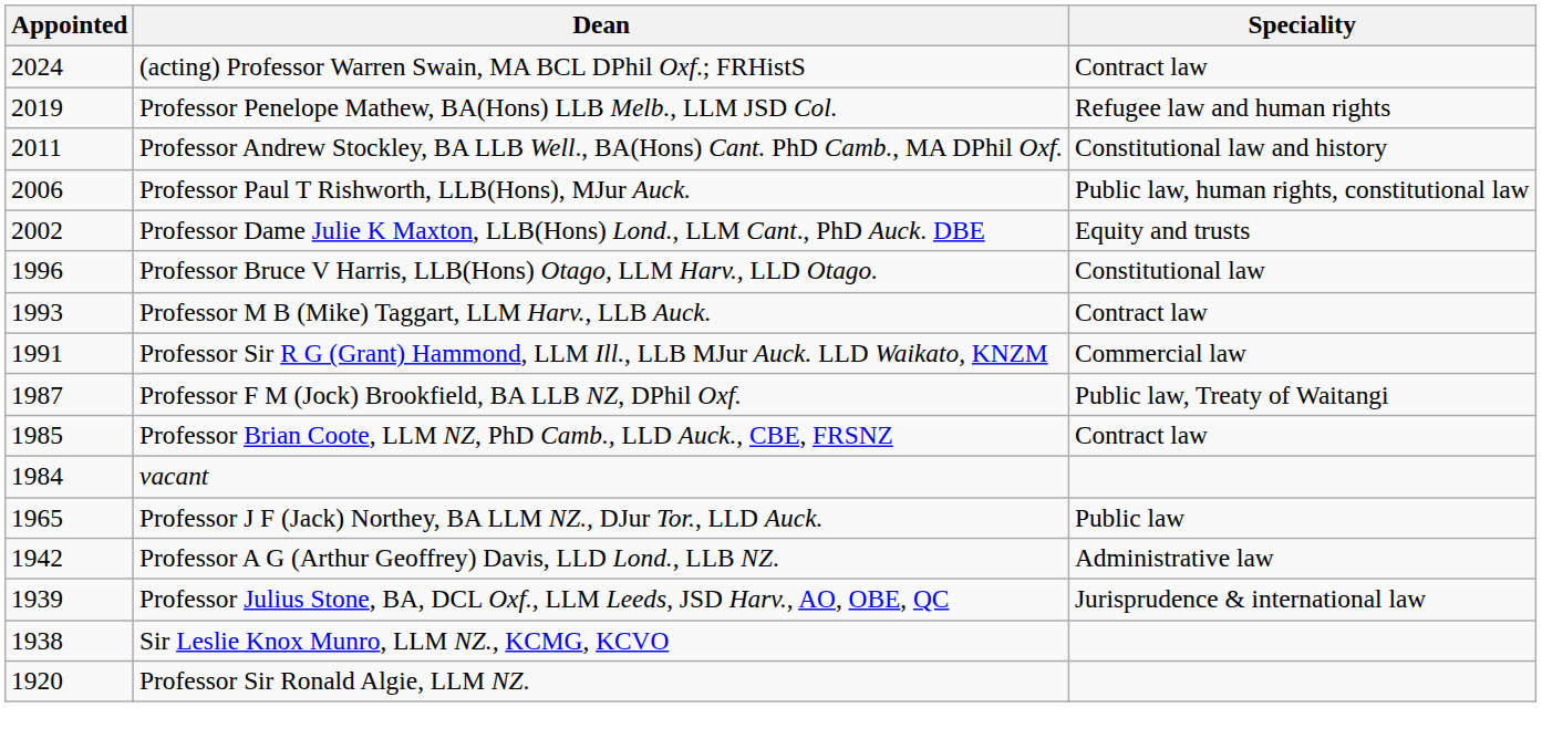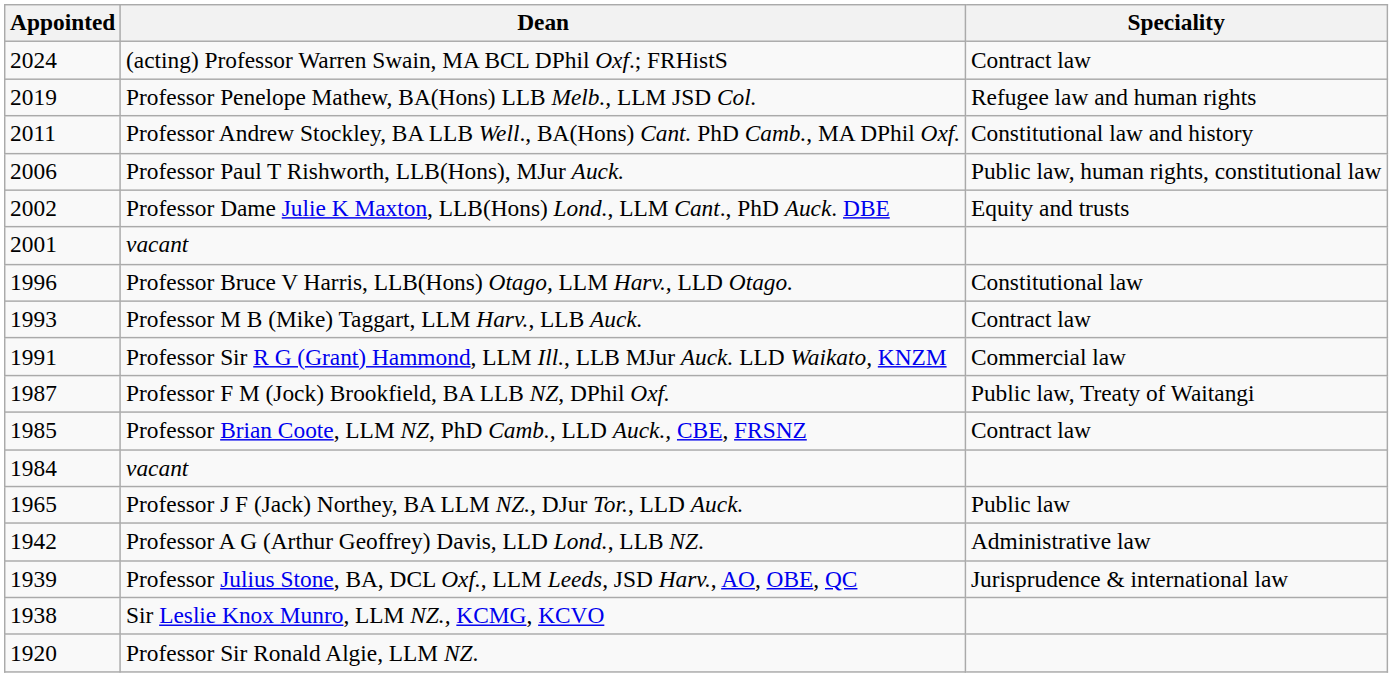+ row: 2001 | vacant
